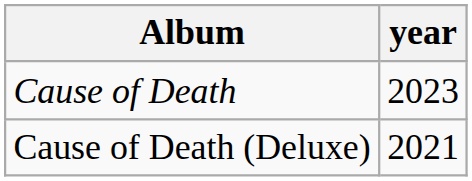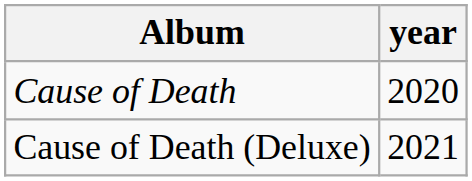Cause of Death | year: 2023 -> 2020
